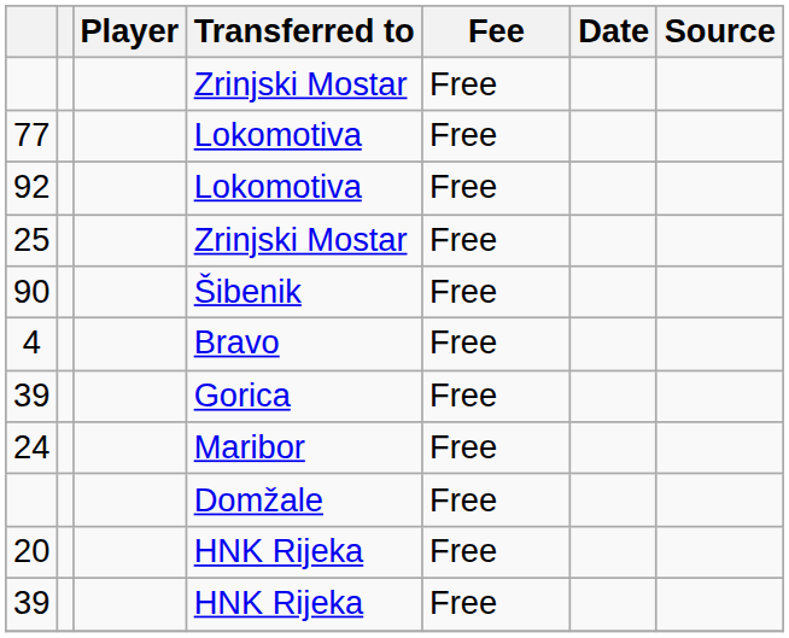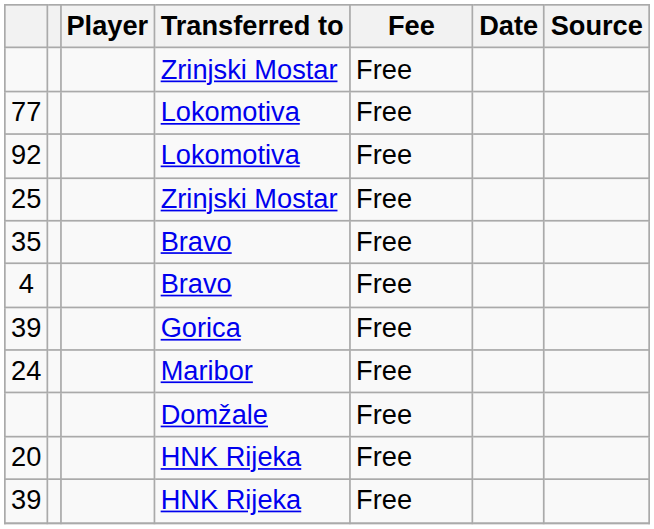- row: 90 | Šibenik | Free
+ row: 35 | Bravo | Free
